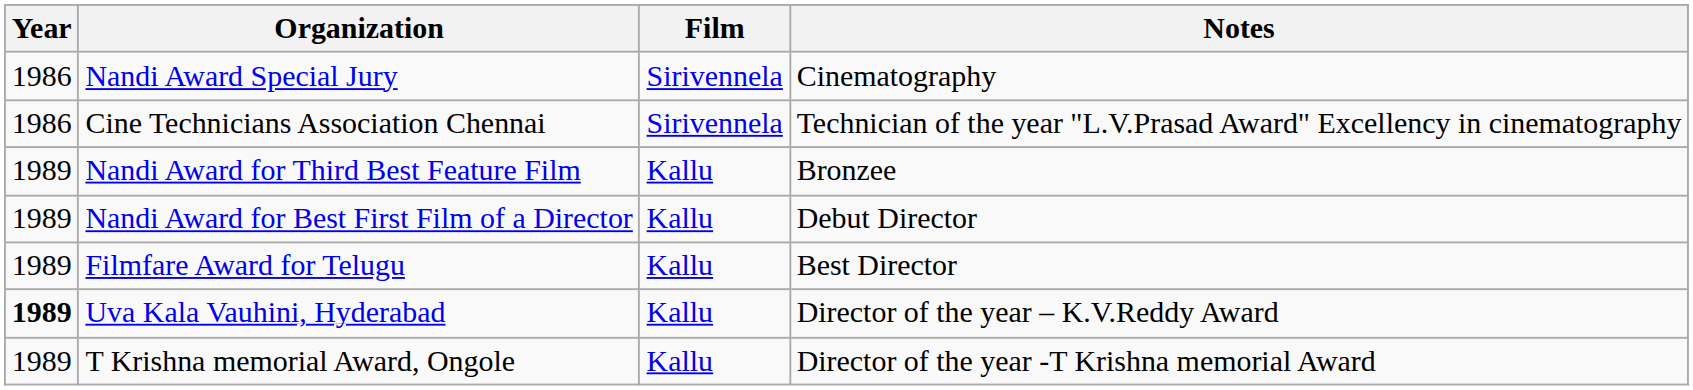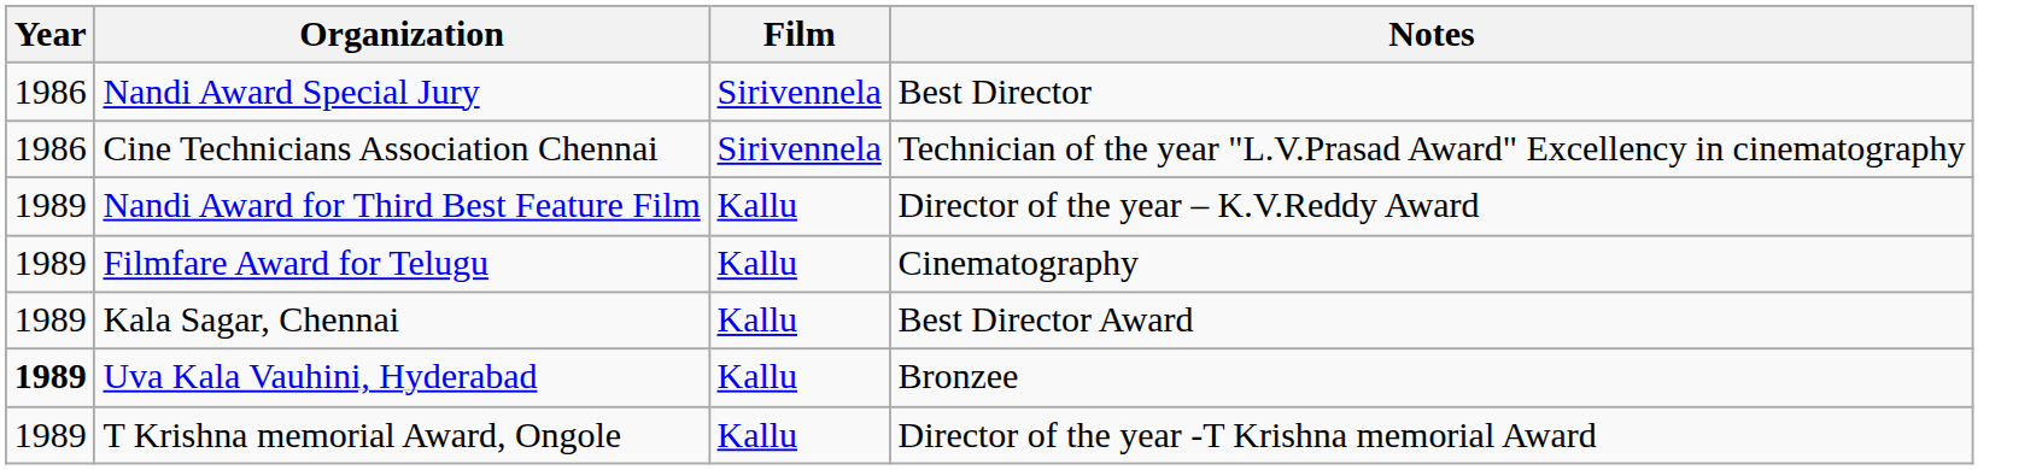Nandi Award Special Jury | Notes: Cinematography -> Best Director
Nandi Award for Third Best Feature Film | Notes: Bronzee -> Director of the year – K.V.Reddy Award
- row: 1989 | Nandi Award for Best First Film of a Director | Kallu | Debut Director
Filmfare Award for Telugu | Notes: Best Director -> Cinematography
+ row: 1989 | Kala Sagar, Chennai | Kallu | Best Director Award
Uva Kala Vauhini, Hyderabad | Notes: Director of the year – K.V.Reddy Award -> Bronzee
